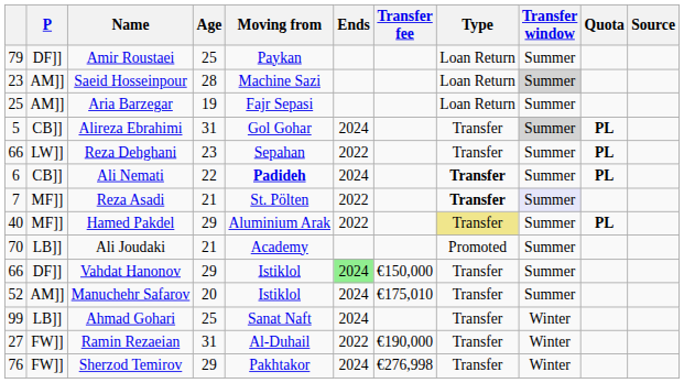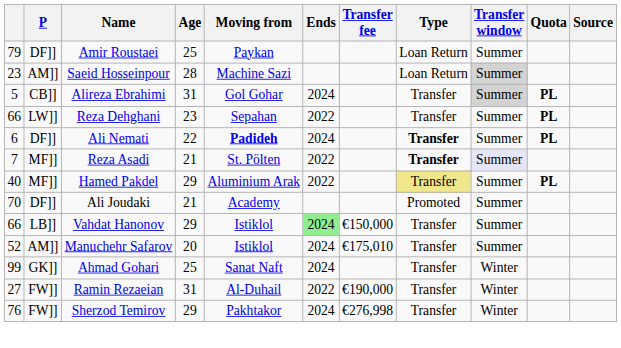- row: 25 | AM]] | Aria Barzegar | 19 | Fajr Sepasi | Loan Return | Summer
Ali Nemati | P: CB]] -> DF]]
Ali Joudaki | P: LB]] -> DF]]
Vahdat Hanonov | P: DF]] -> LB]]
Ahmad Gohari | P: LB]] -> GK]]
